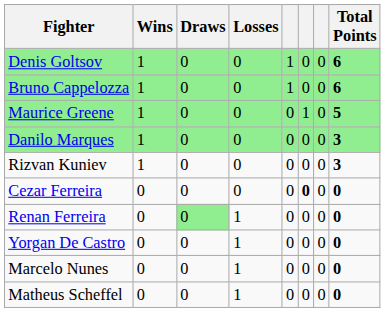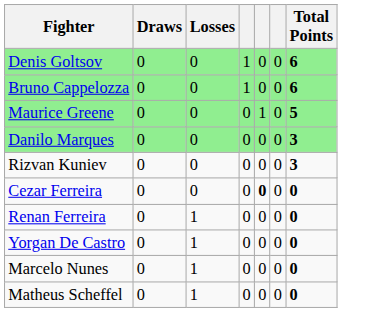- column: Wins | 1 | 1 | 1 | 1 | 1 | 0 | 0 | 0 | 0 | 0
Renan Ferreira | Draws: lightgreen background -> no background
